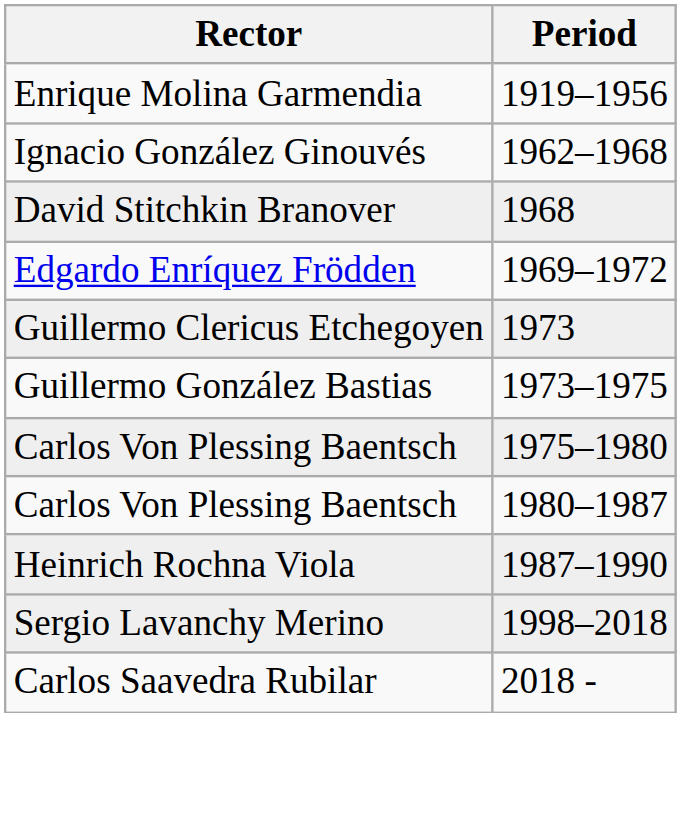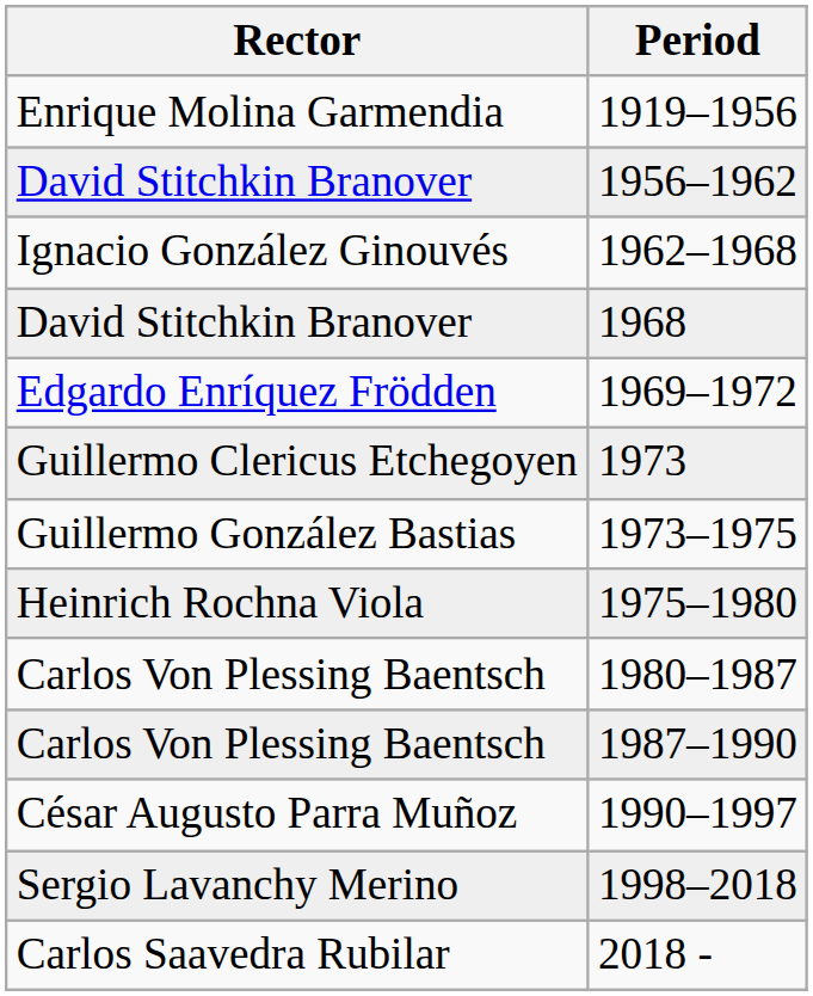+ row: David Stitchkin Branover | 1956–1962
1975–1980 | Rector: Carlos Von Plessing Baentsch -> Heinrich Rochna Viola
1987–1990 | Rector: Heinrich Rochna Viola -> Carlos Von Plessing Baentsch
+ row: César Augusto Parra Muñoz | 1990–1997
